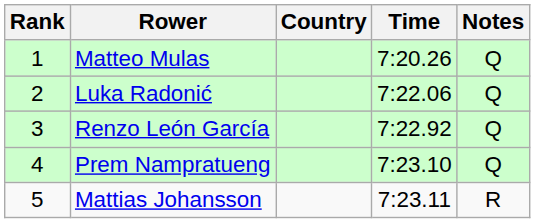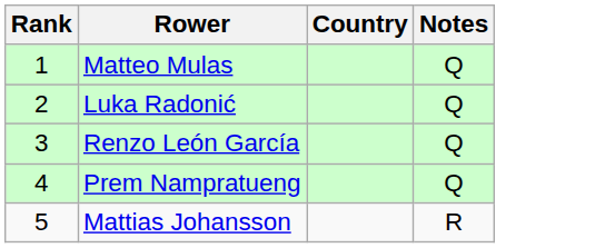- column: Time | 7:20.26 | 7:22.06 | 7:22.92 | 7:23.10 | 7:23.11
